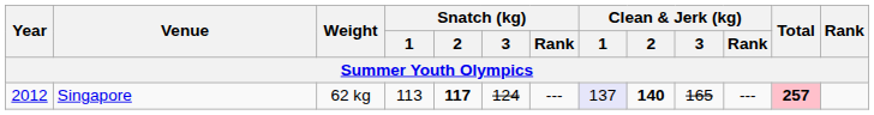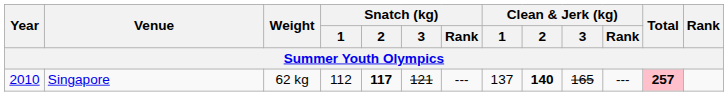Singapore | Year: 2012 -> 2010
Singapore | Snatch (kg) / 1: 113 -> 112
Singapore | Snatch (kg) / 3: 124 -> 121
Singapore | Clean & Jerk (kg) / 1: lavender background -> no background
